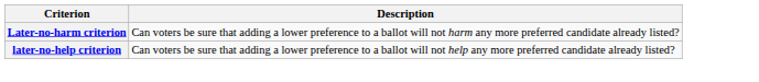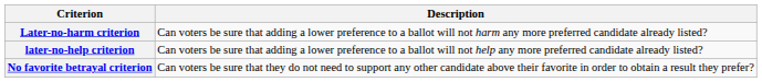+ row: No favorite betrayal criterion | Can voters be sure that they do not need to support any other candidate above their favorite in order to obtain a result they prefer?
